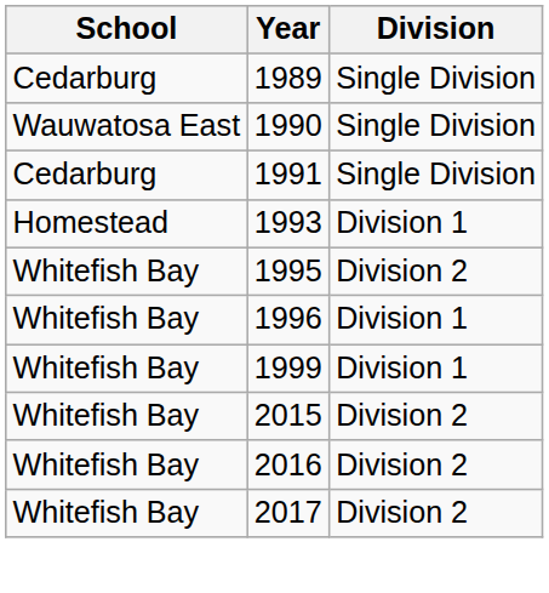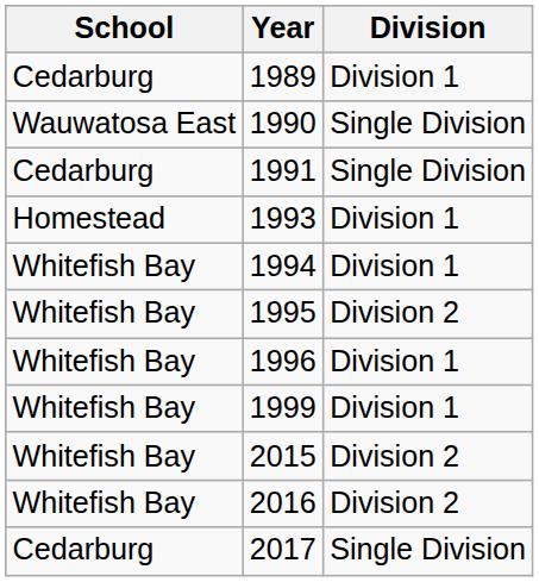1989 | Division: Single Division -> Division 1
+ row: Whitefish Bay | 1994 | Division 1
2017 | School: Whitefish Bay -> Cedarburg
2017 | Division: Division 2 -> Single Division
